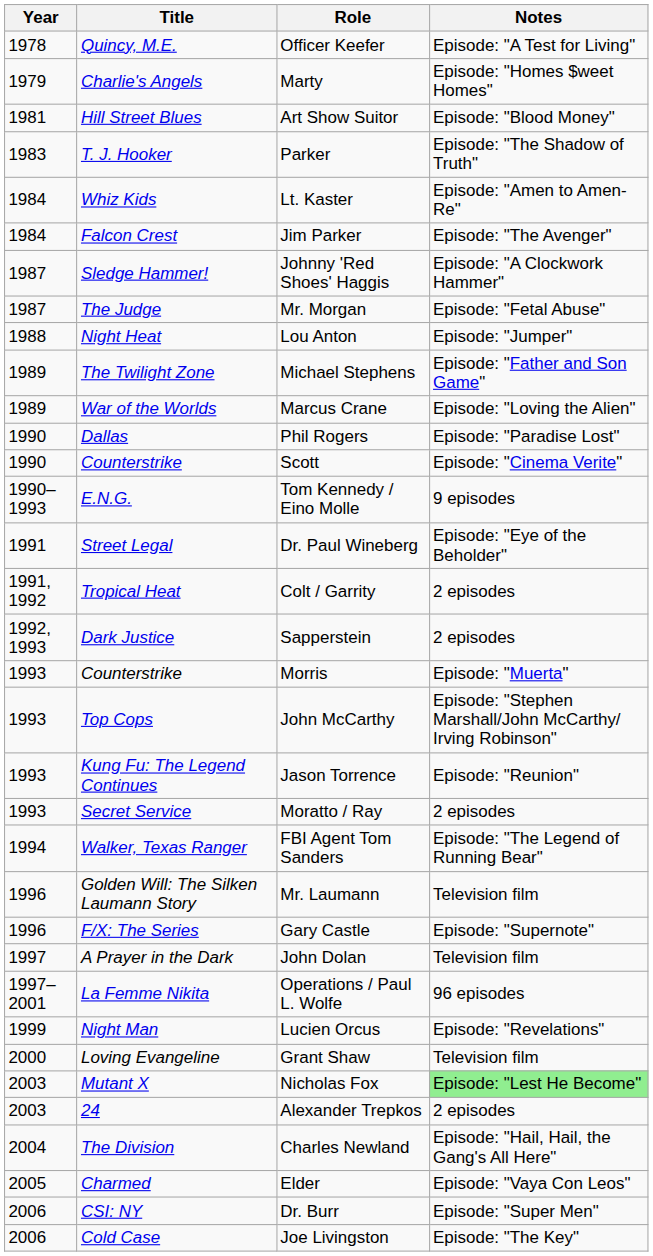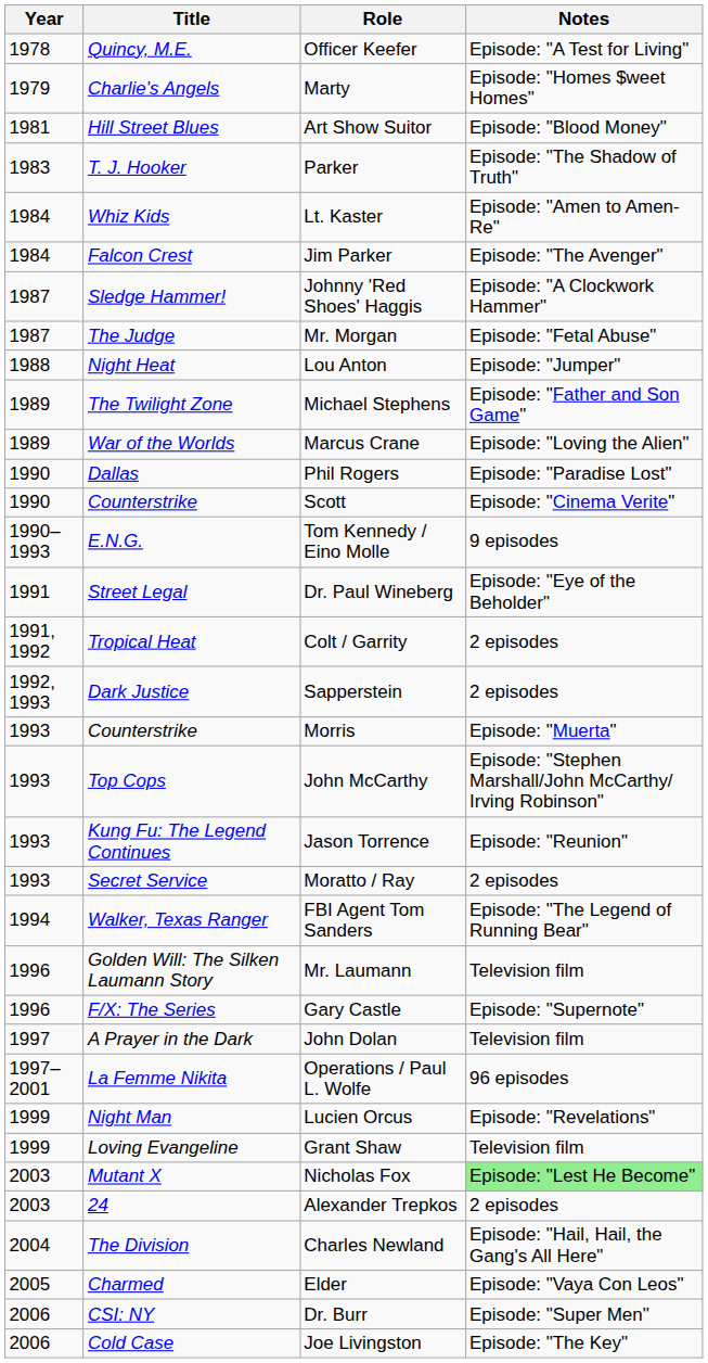Grant Shaw | Year: 2000 -> 1999
